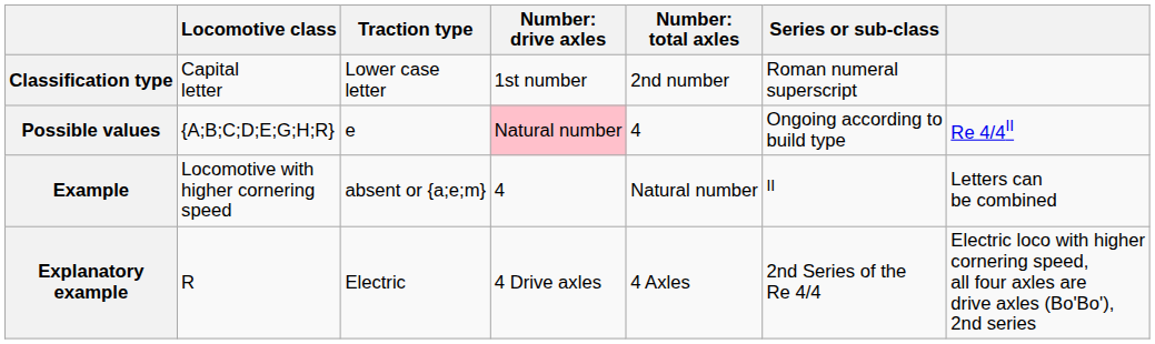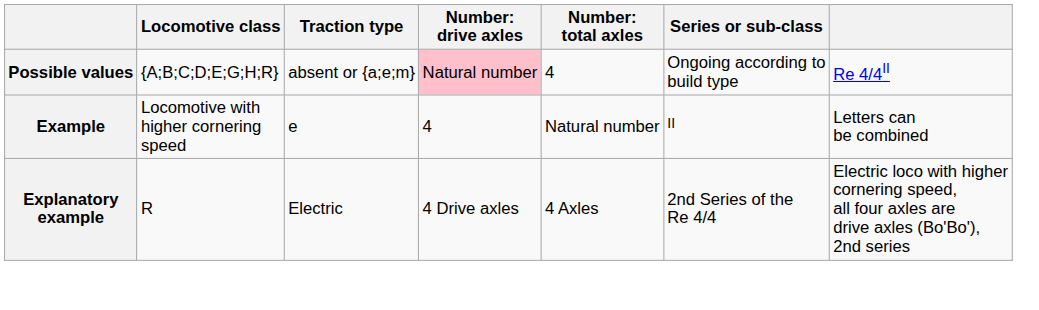- row: Classification type | Capital letter | Lower case letter | 1st number | 2nd number | Roman numeral superscript
Possible values | Traction type: e -> absent or {a;e;m}
Example | Traction type: absent or {a;e;m} -> e
